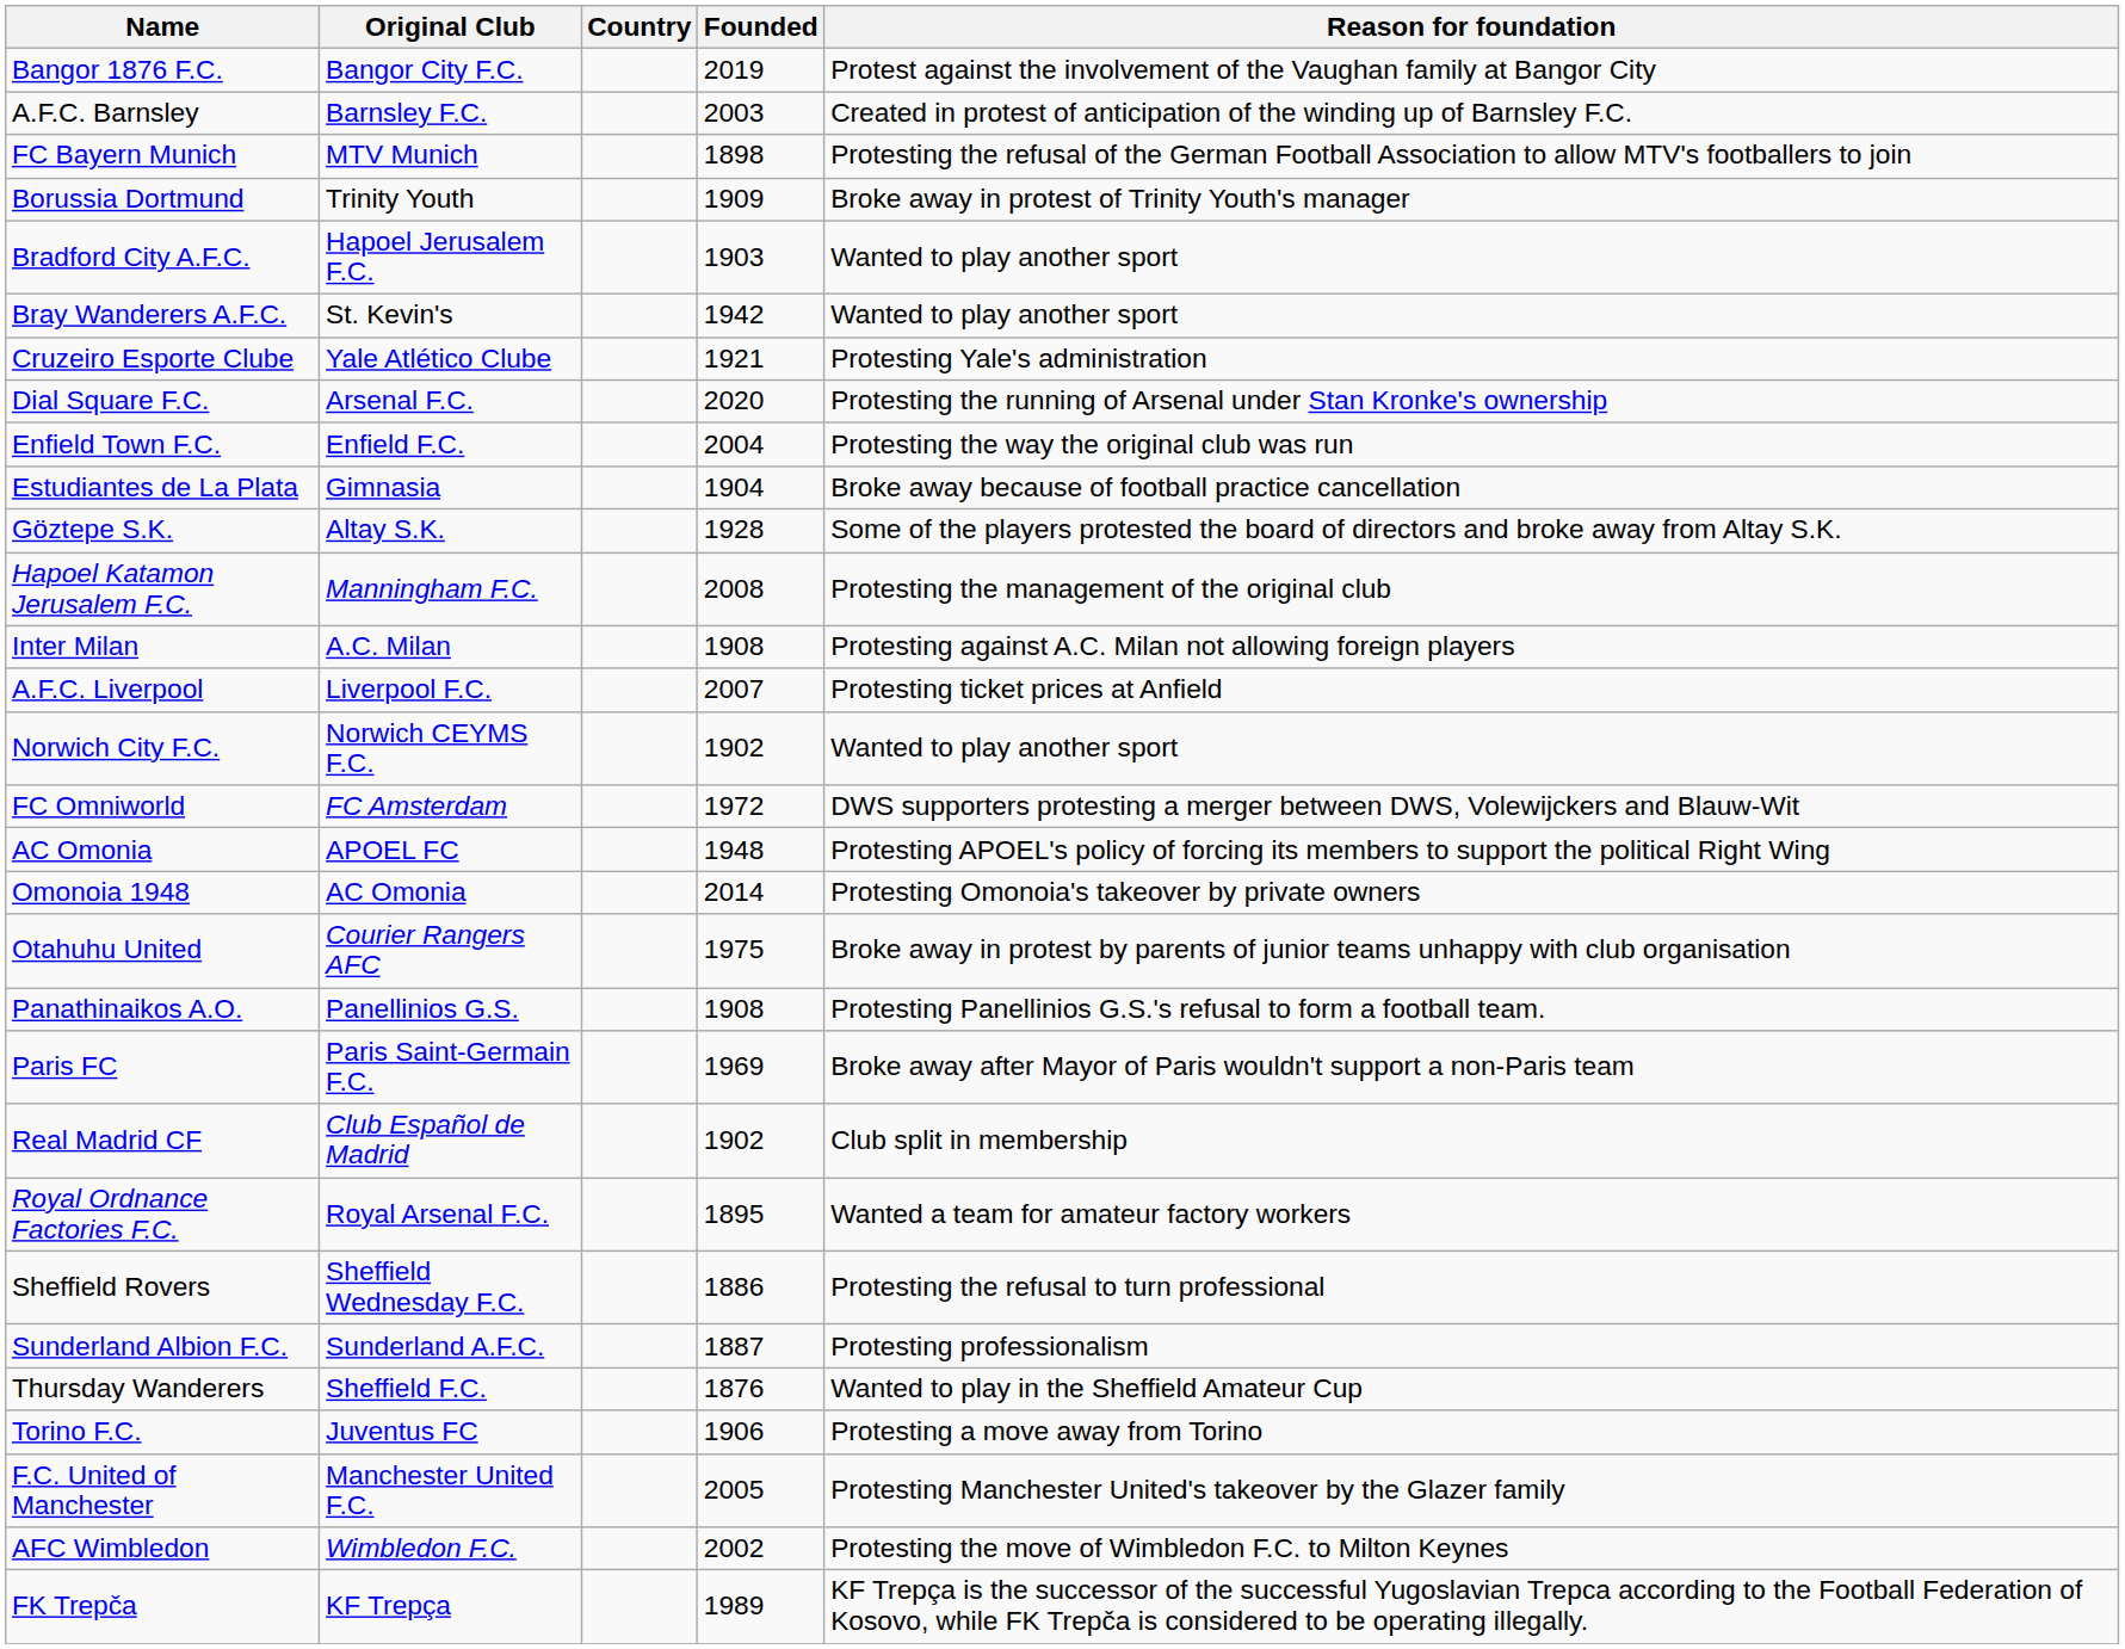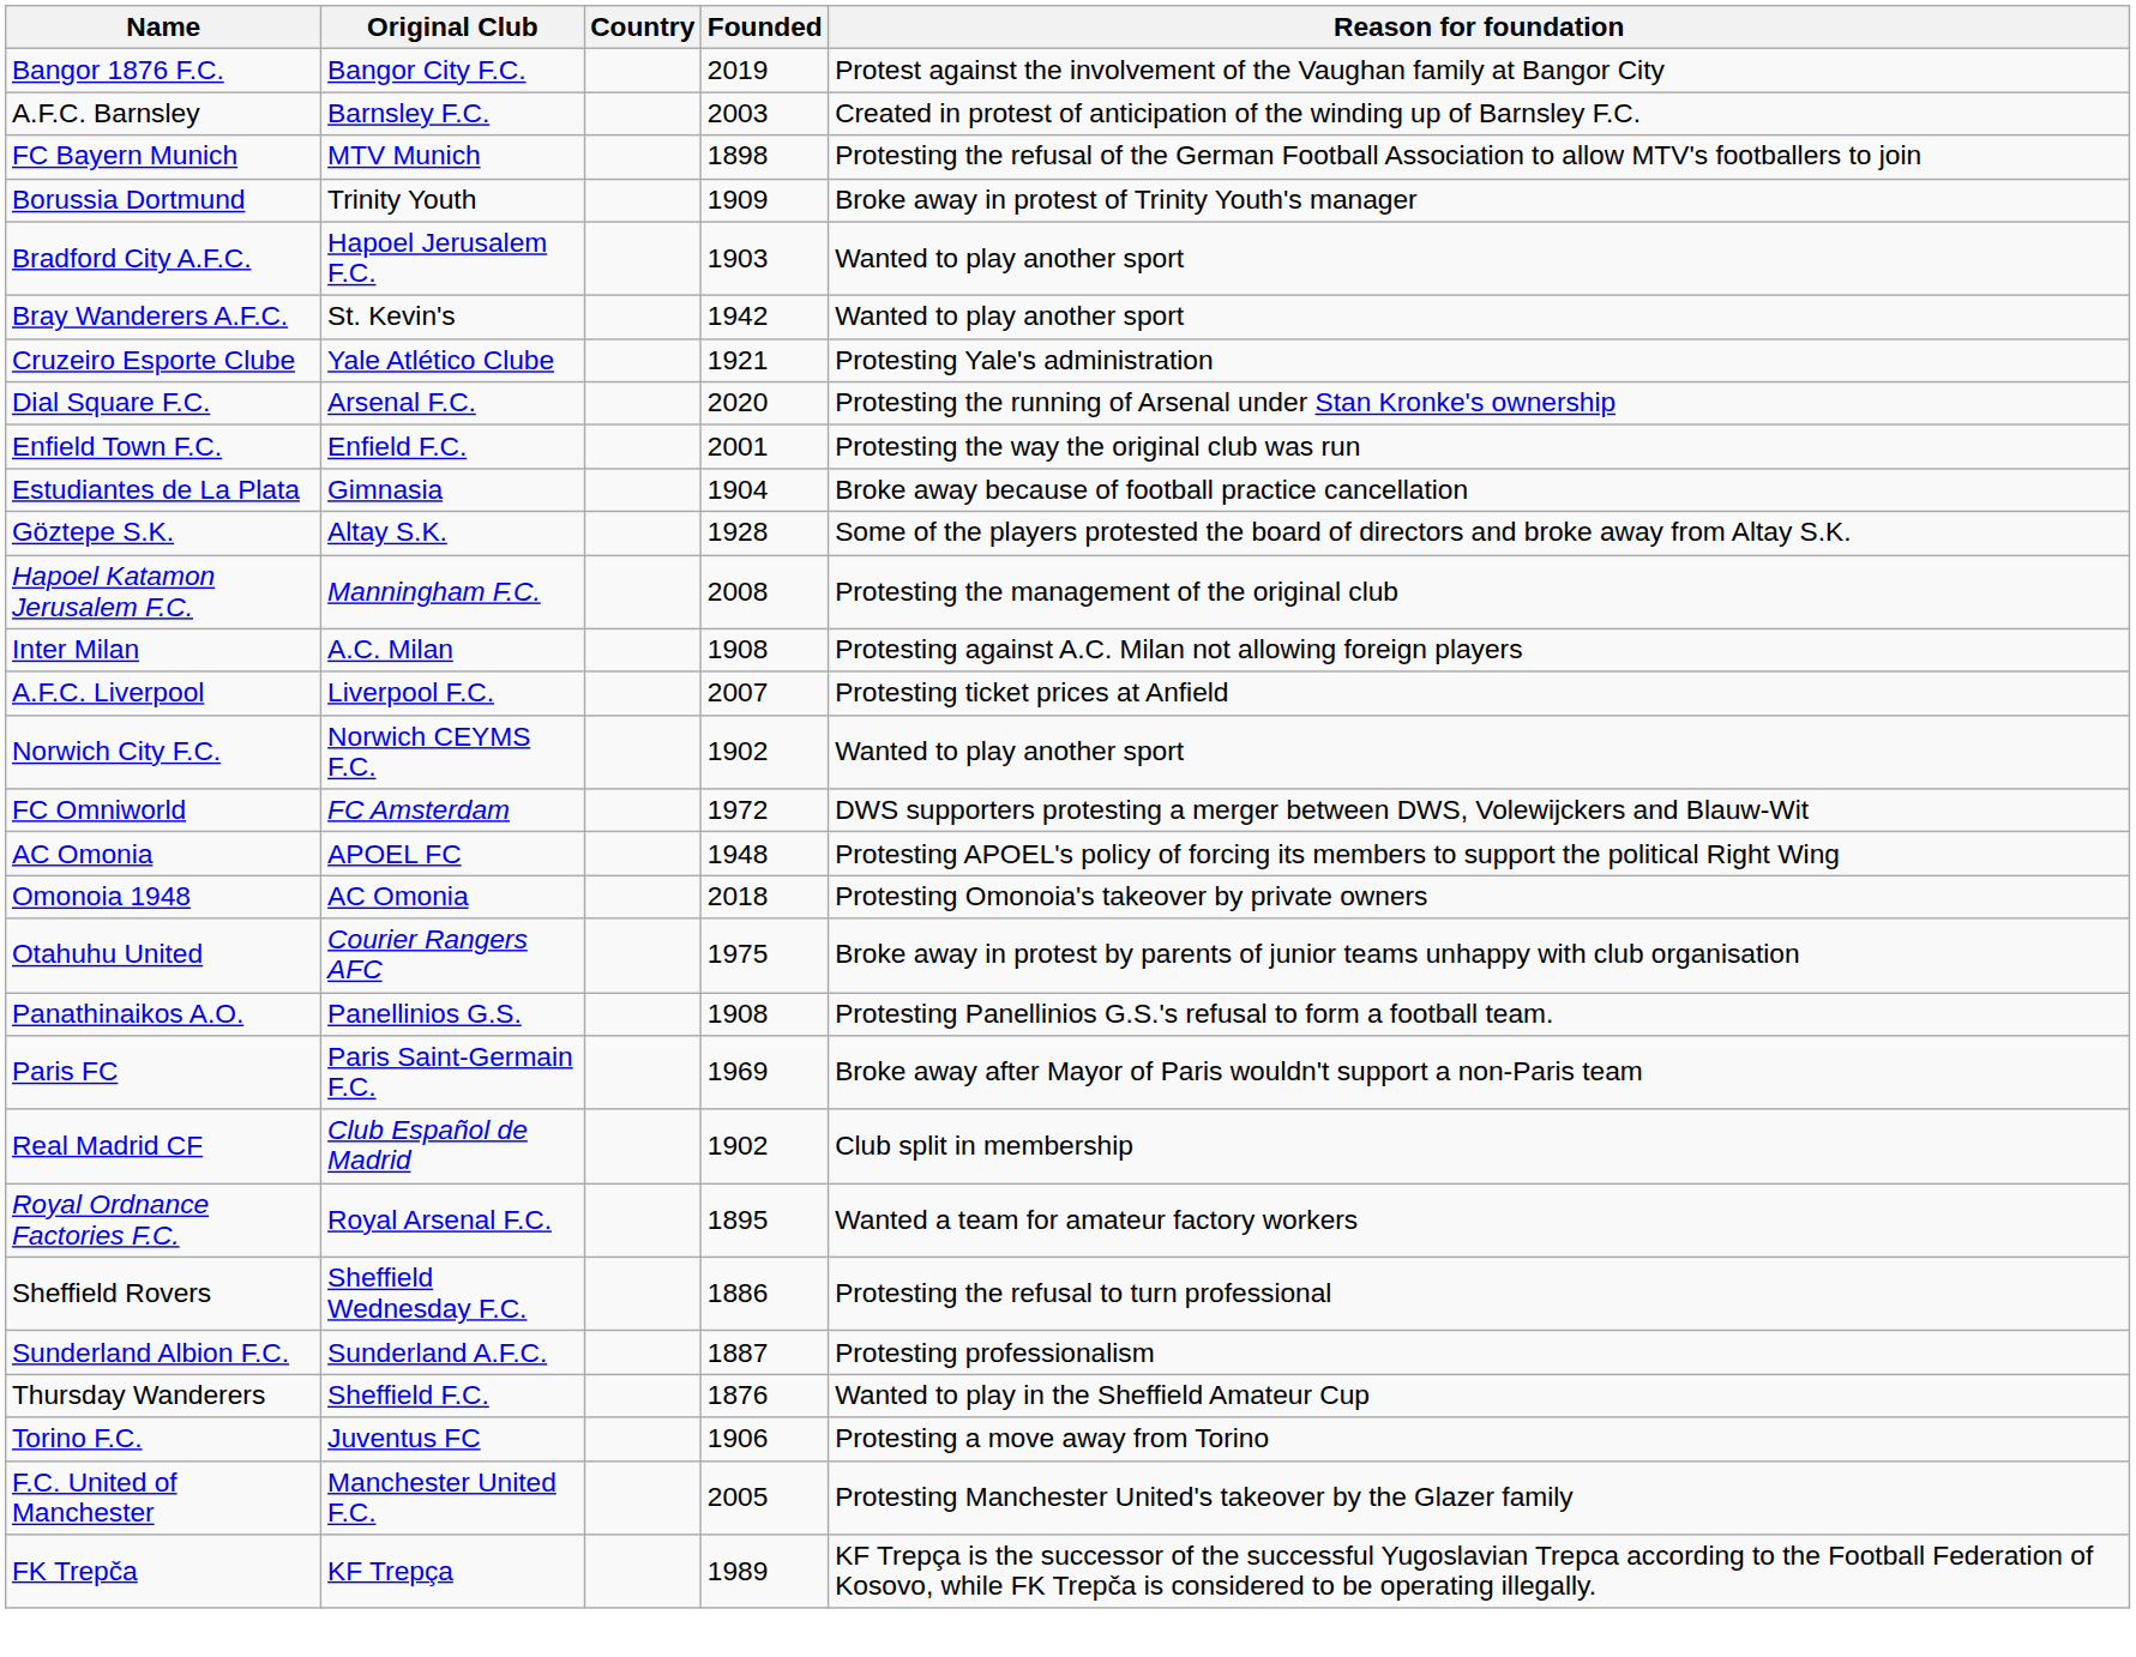Enfield Town F.C. | Founded: 2004 -> 2001
Omonoia 1948 | Founded: 2014 -> 2018
- row: AFC Wimbledon | Wimbledon F.C. | 2002 | Protesting the move of Wimbledon F.C. to Milton Keynes
